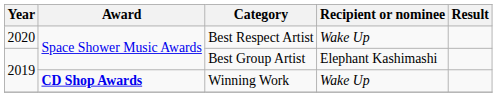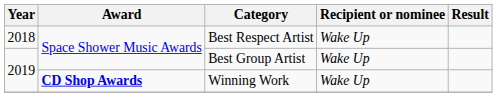Best Respect Artist | Year: 2020 -> 2018
Best Group Artist | Recipient or nominee: Elephant Kashimashi -> Wake Up
